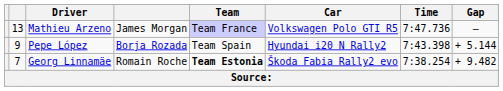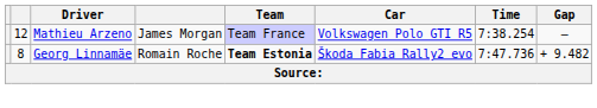Mathieu Arzeno | column 2: 13 -> 12
Mathieu Arzeno | Time: 7:47.736 -> 7:38.254
- row: 9 | Pepe López | Borja Rozada | Team Spain | Hyundai i20 N Rally2 | 7:43.398 | + 5.144
Georg Linnamäe | column 2: 7 -> 8
Georg Linnamäe | Time: 7:38.254 -> 7:47.736
